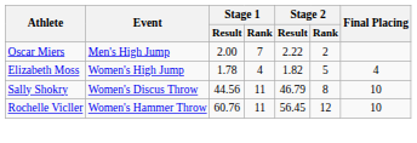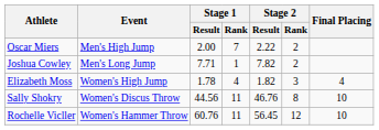+ row: Joshua Cowley | Men's Long Jump | 7.71 | 1 | 7.82 | 2
Elizabeth Moss | Stage 2 / Rank: 5 -> 3
Sally Shokry | Stage 2 / Result: 46.79 -> 46.76
